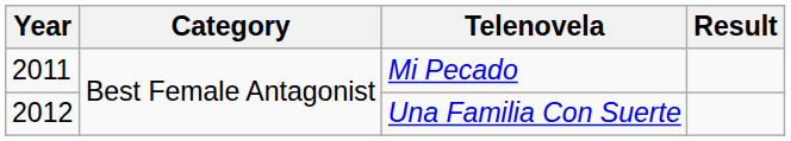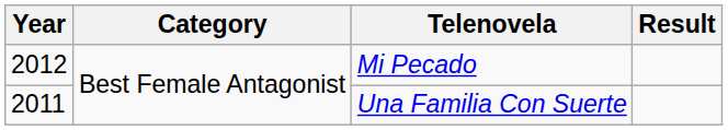Mi Pecado | Year: 2011 -> 2012
Una Familia Con Suerte | Year: 2012 -> 2011
